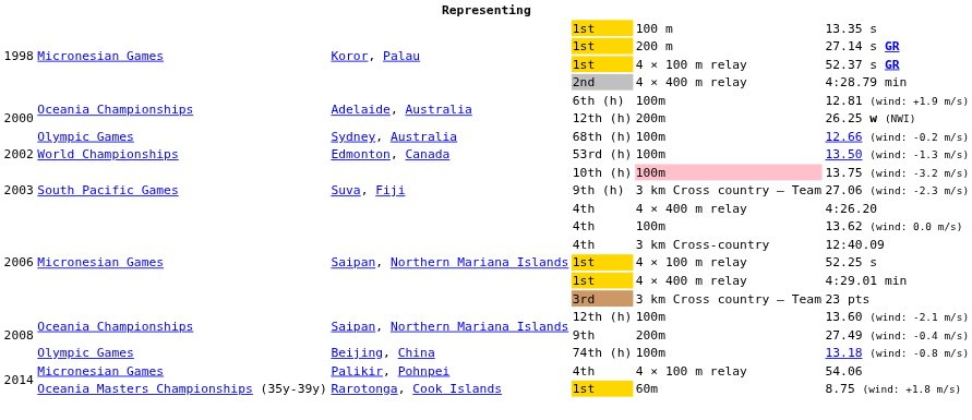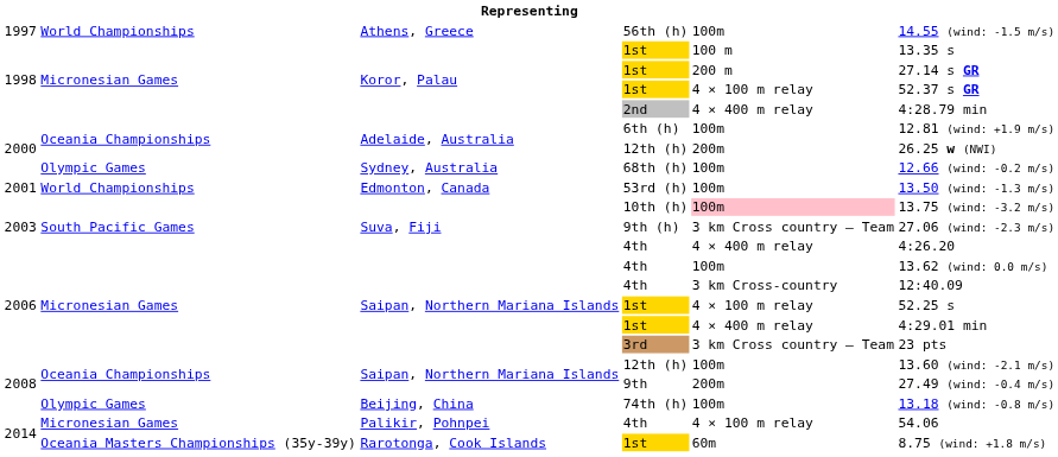+ row: 1997 | World Championships | Athens, Greece | 56th (h) | 100m | 14.55 (wind: -1.5 m/s)
53rd (h) | column 1: 2002 -> 2001
